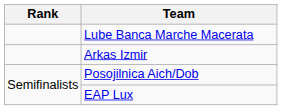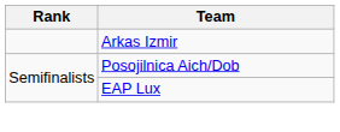- row: Lube Banca Marche Macerata
